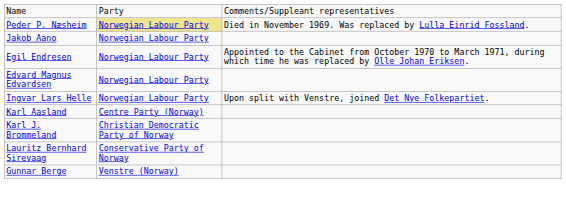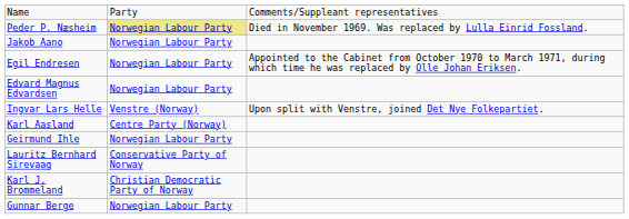Ingvar Lars Helle | column 2: Norwegian Labour Party -> Venstre (Norway)
+ row: Geirmund Ihle | Norwegian Labour Party
rows swapped: Karl J. Brommeland <-> Lauritz Bernhard Sirevaag
Gunnar Berge | column 2: Venstre (Norway) -> Norwegian Labour Party
